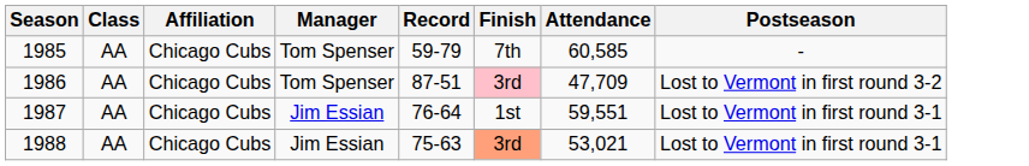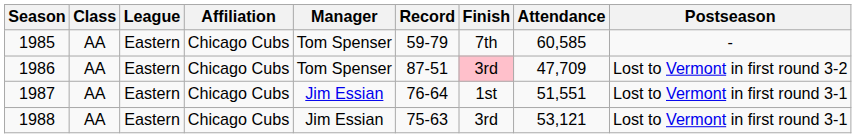+ column: League | Eastern | Eastern | Eastern | Eastern
1987 | Attendance: 59,551 -> 51,551
1988 | Finish: lightsalmon background -> no background
1988 | Attendance: 53,021 -> 53,121
